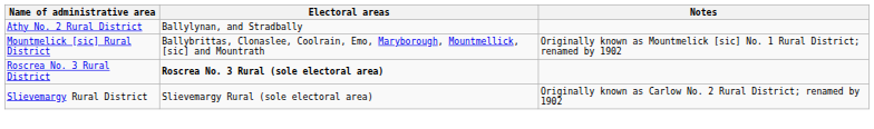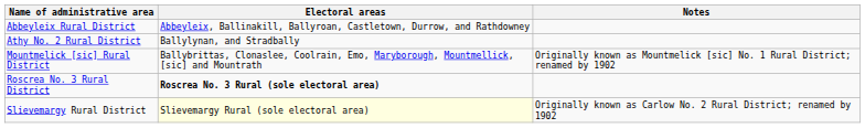+ row: Abbeyleix Rural District | Abbeyleix, Ballinakill, Ballyroan, Castletown, Durrow, and Rathdowney
Slievemargy Rural District | Electoral areas: no background -> lightyellow background
